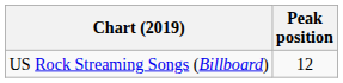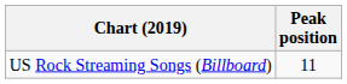US Rock Streaming Songs (Billboard) | Peak position: 12 -> 11
